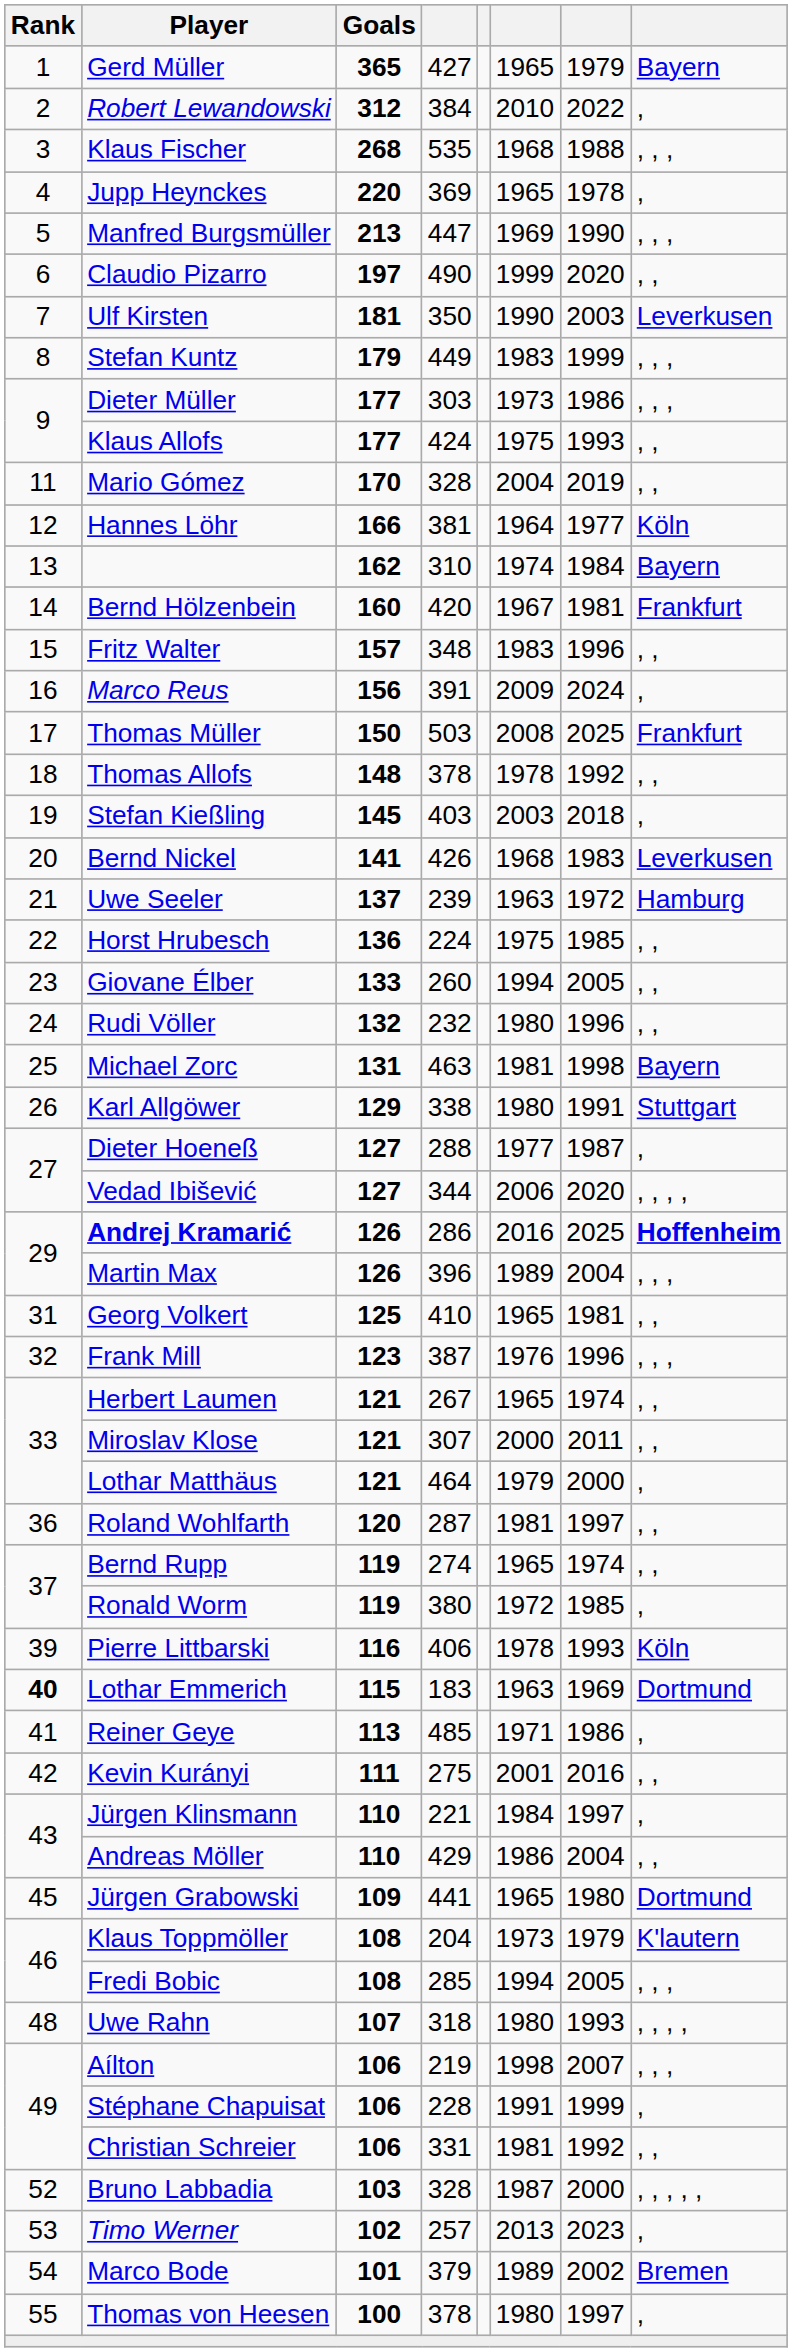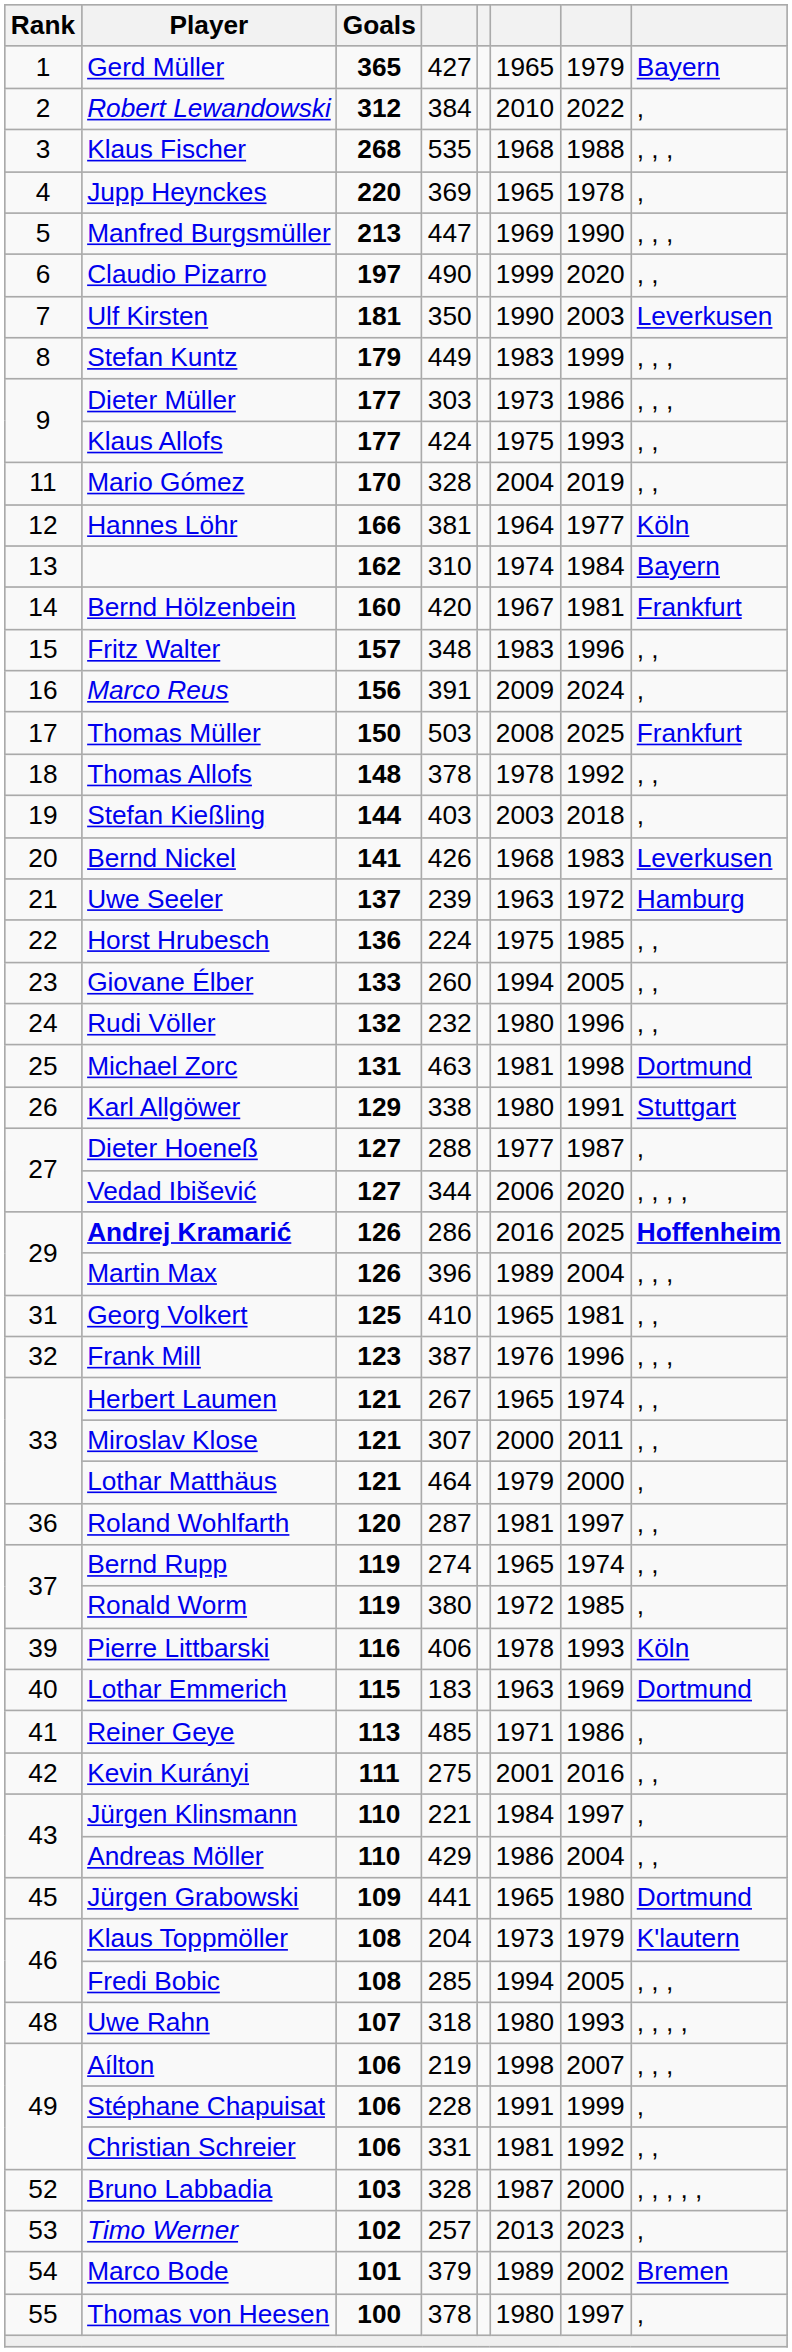Stefan Kießling | Goals: 145 -> 144
Michael Zorc | column 8: Bayern -> Dortmund
Lothar Emmerich | Rank: bold -> normal
